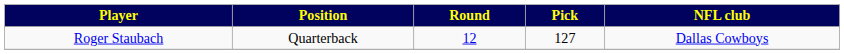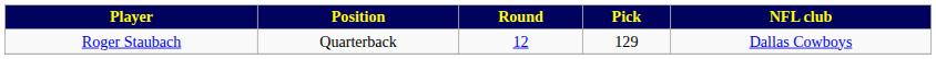Roger Staubach | Pick: 127 -> 129
